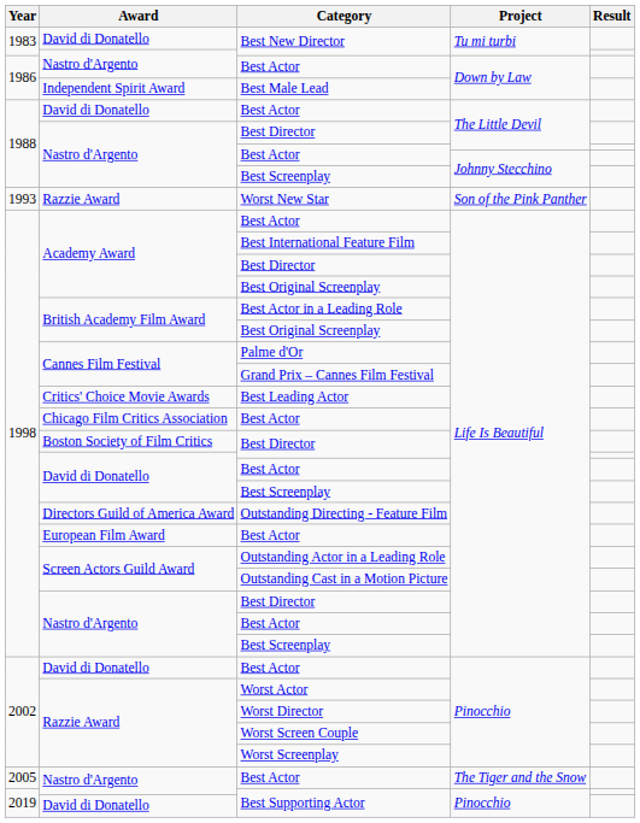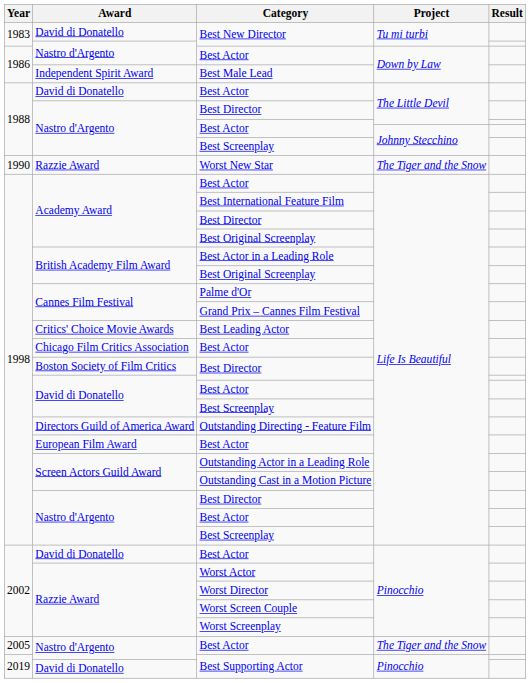Worst New Star | Year: 1993 -> 1990
Worst New Star | Project: Son of the Pink Panther -> The Tiger and the Snow
